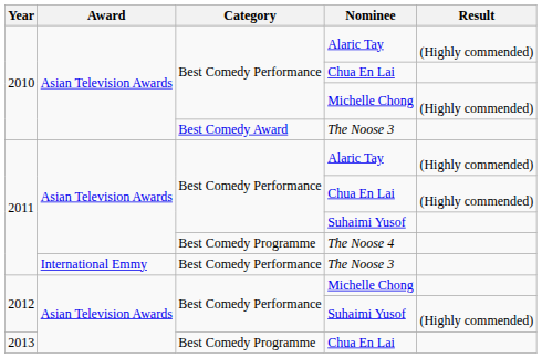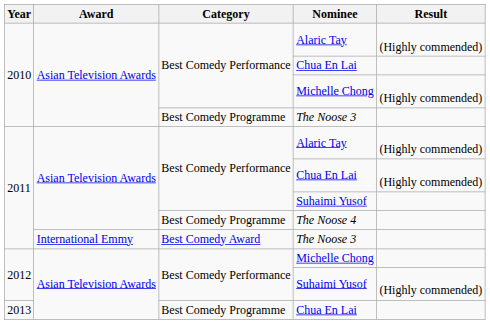2010 / The Noose 3 | Category: Best Comedy Award -> Best Comedy Programme
2011 / The Noose 3 | Category: Best Comedy Performance -> Best Comedy Award
